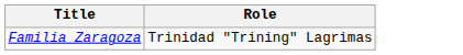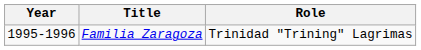+ column: Year | 1995-1996
